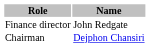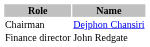rows swapped: Chairman <-> Finance director
